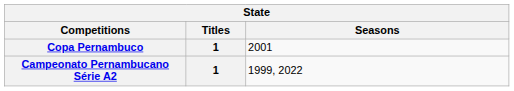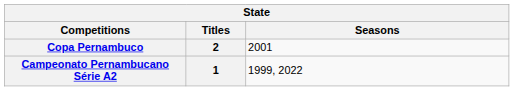Copa Pernambuco | Titles: 1 -> 2
